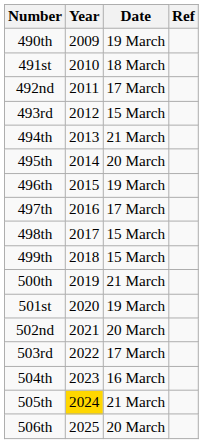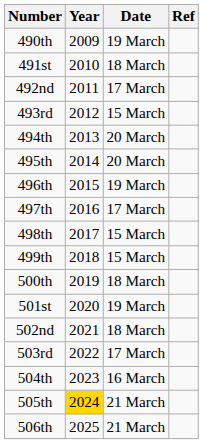494th | Date: 21 March -> 20 March
500th | Date: 21 March -> 18 March
502nd | Date: 20 March -> 18 March
506th | Date: 20 March -> 21 March
